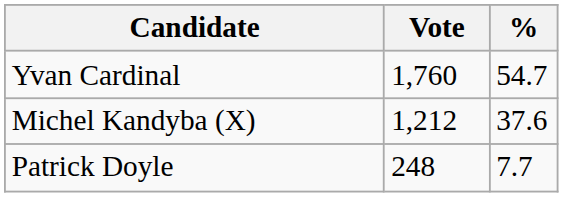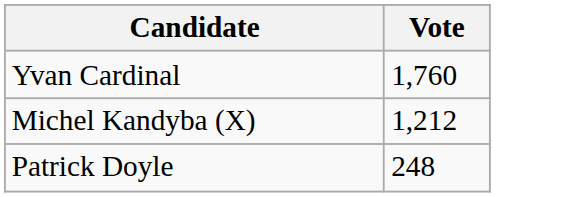- column: % | 54.7 | 37.6 | 7.7
